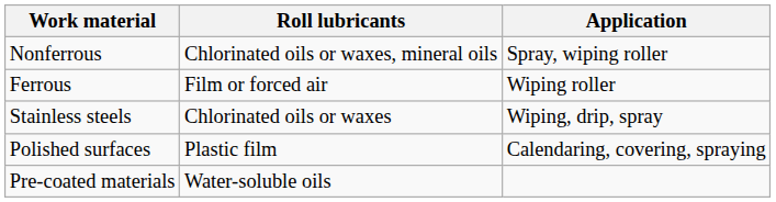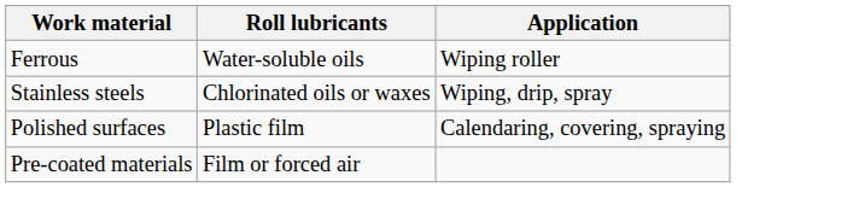- row: Nonferrous | Chlorinated oils or waxes, mineral oils | Spray, wiping roller
Ferrous | Roll lubricants: Film or forced air -> Water-soluble oils
Pre-coated materials | Roll lubricants: Water-soluble oils -> Film or forced air
